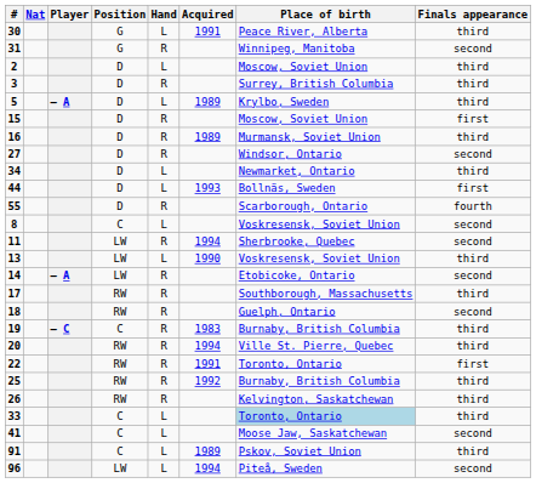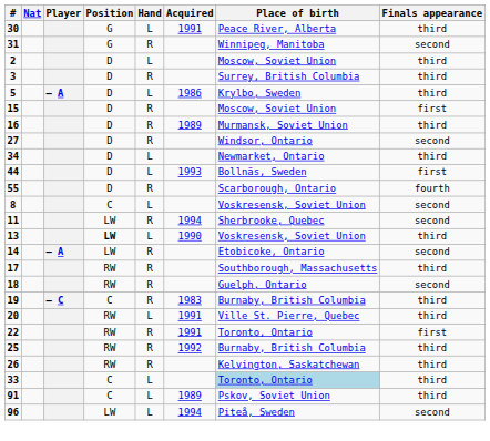5 | Acquired: 1989 -> 1986
13 | Position: normal -> bold
20 | Hand: R -> L
20 | Acquired: 1994 -> 1991
- row: 41 | C | L | Moose Jaw, Saskatchewan | second
